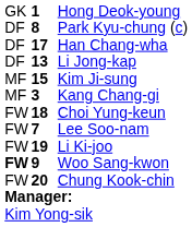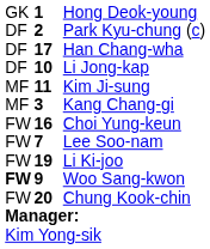Park Kyu-chung (c) | column 2: 8 -> 2
Li Jong-kap | column 2: 13 -> 10
Kim Ji-sung | column 2: 15 -> 11
Choi Yung-keun | column 2: 18 -> 16
